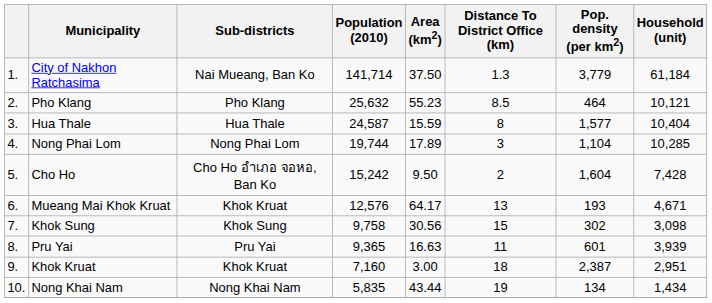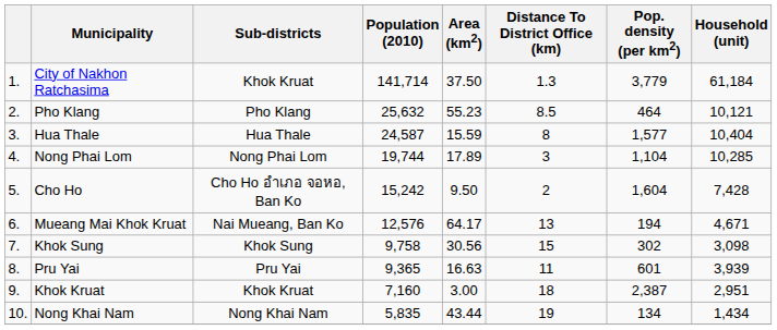City of Nakhon Ratchasima | Sub-districts: Nai Mueang, Ban Ko -> Khok Kruat
Mueang Mai Khok Kruat | Sub-districts: Khok Kruat -> Nai Mueang, Ban Ko
Mueang Mai Khok Kruat | Pop. density (per km2): 193 -> 194
